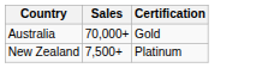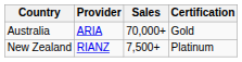+ column: Provider | ARIA | RIANZ
